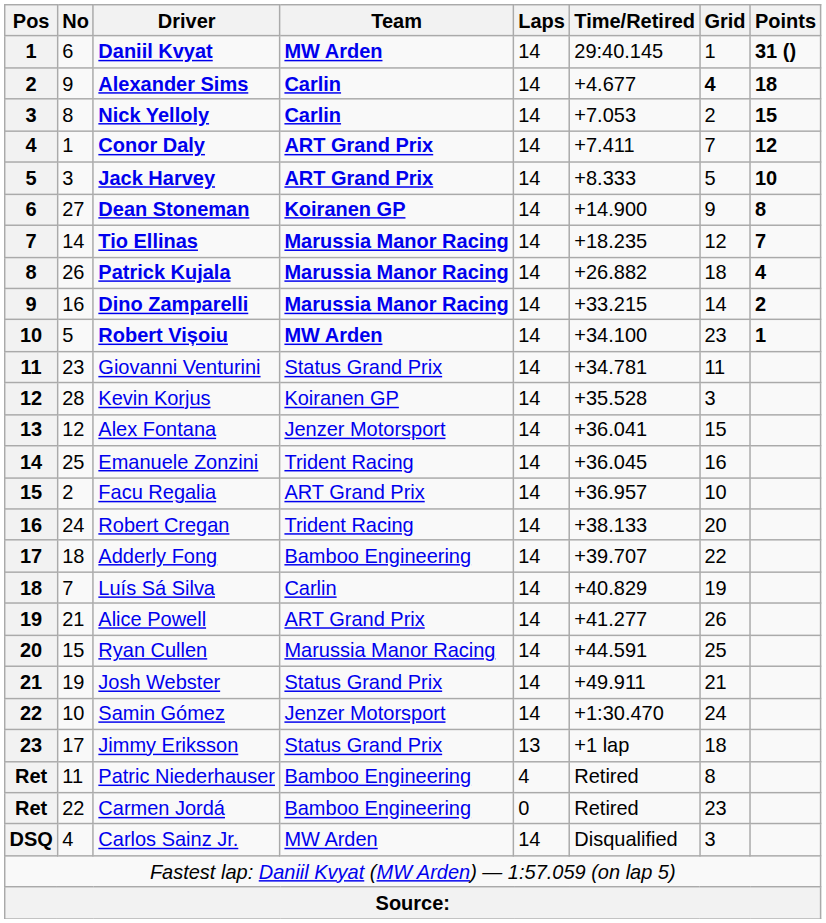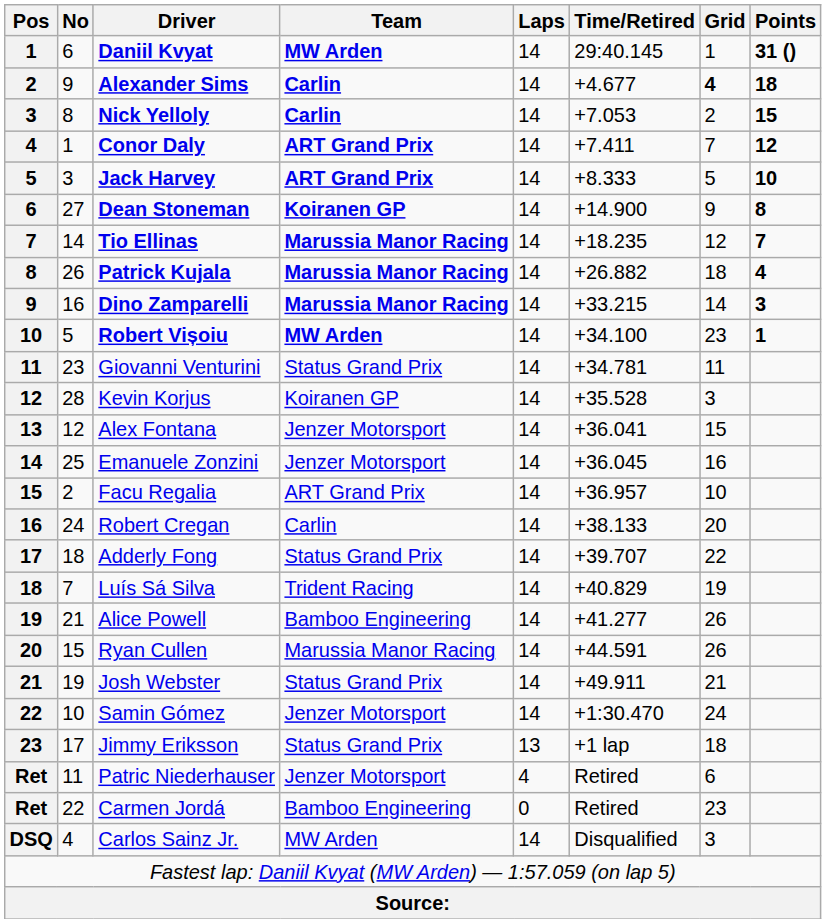Dino Zamparelli | Points: 2 -> 3
Emanuele Zonzini | Team: Trident Racing -> Jenzer Motorsport
Robert Cregan | Team: Trident Racing -> Carlin
Adderly Fong | Team: Bamboo Engineering -> Status Grand Prix
Luís Sá Silva | Team: Carlin -> Trident Racing
Alice Powell | Team: ART Grand Prix -> Bamboo Engineering
Ryan Cullen | Grid: 25 -> 26
Patric Niederhauser | Team: Bamboo Engineering -> Jenzer Motorsport
Patric Niederhauser | Grid: 8 -> 6
